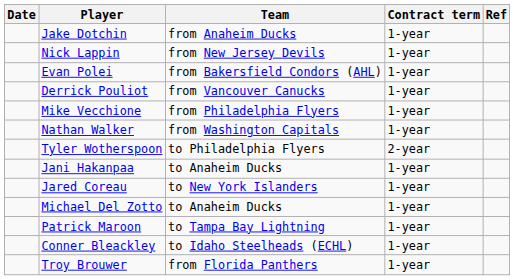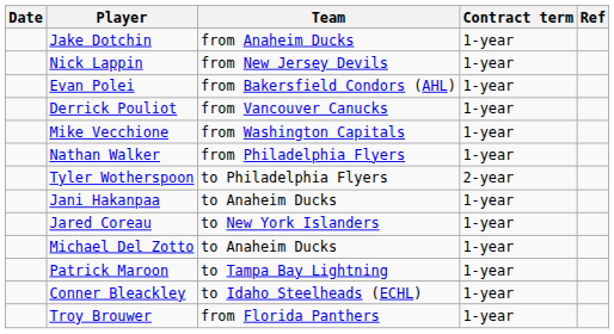Mike Vecchione | Team: from Philadelphia Flyers -> from Washington Capitals
Nathan Walker | Team: from Washington Capitals -> from Philadelphia Flyers
